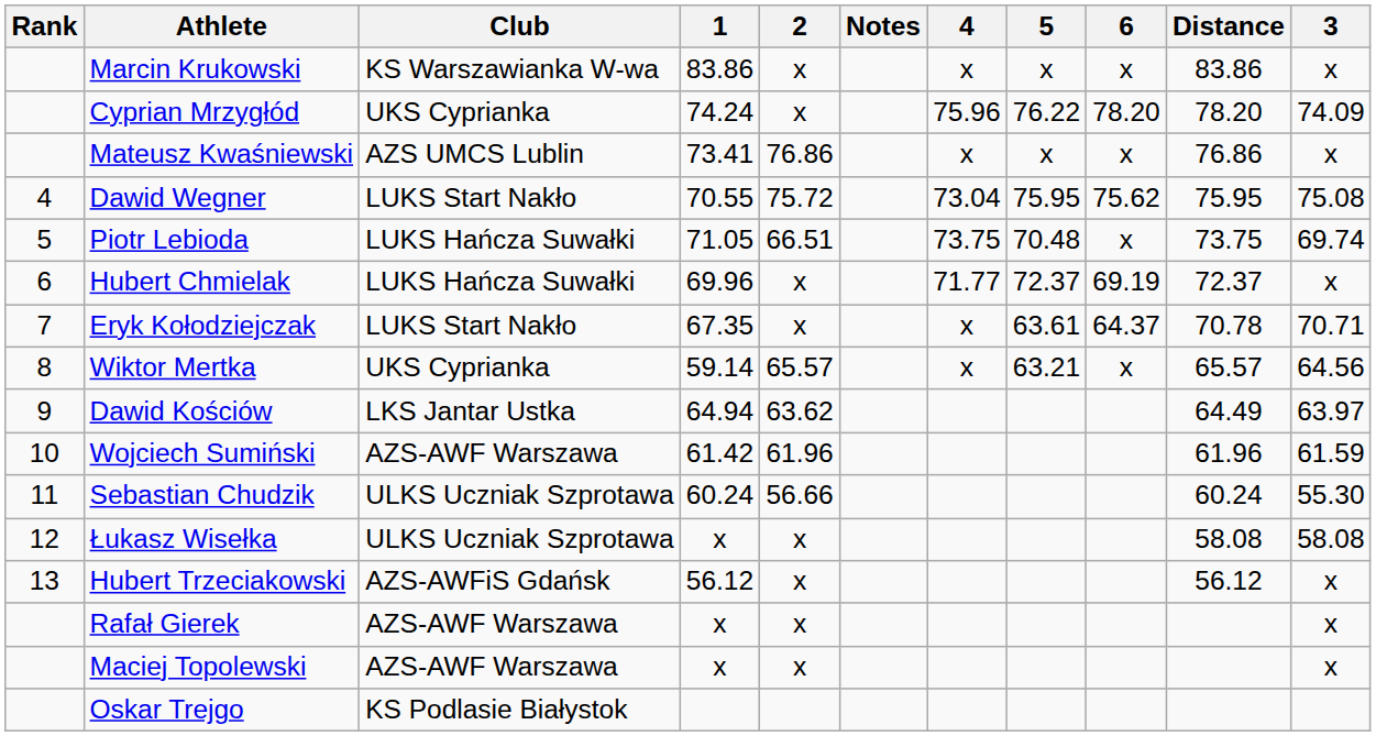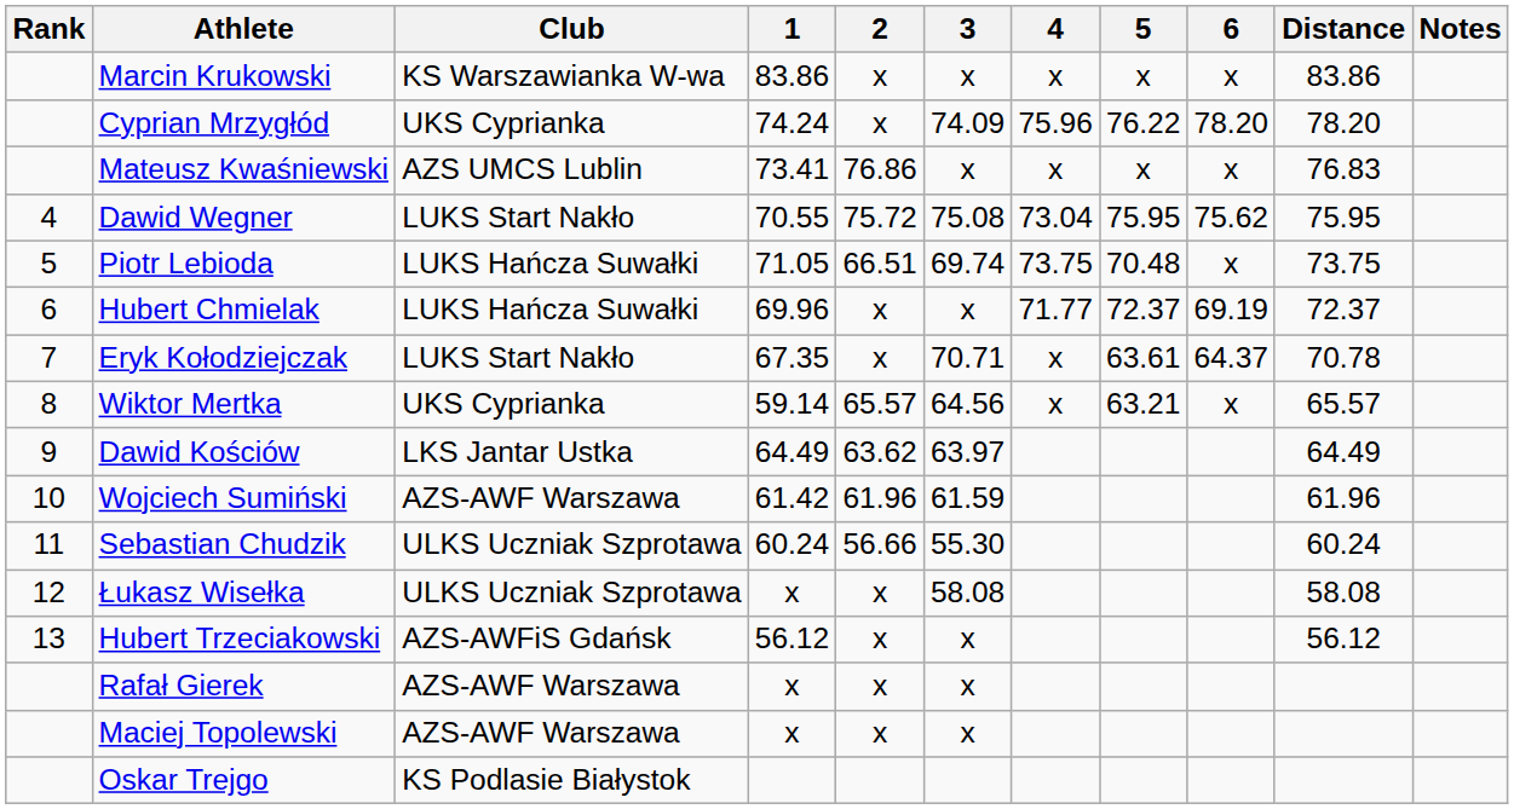columns swapped: 3 <-> Notes
Mateusz Kwaśniewski | Distance: 76.86 -> 76.83
Dawid Kościów | 1: 64.94 -> 64.49
